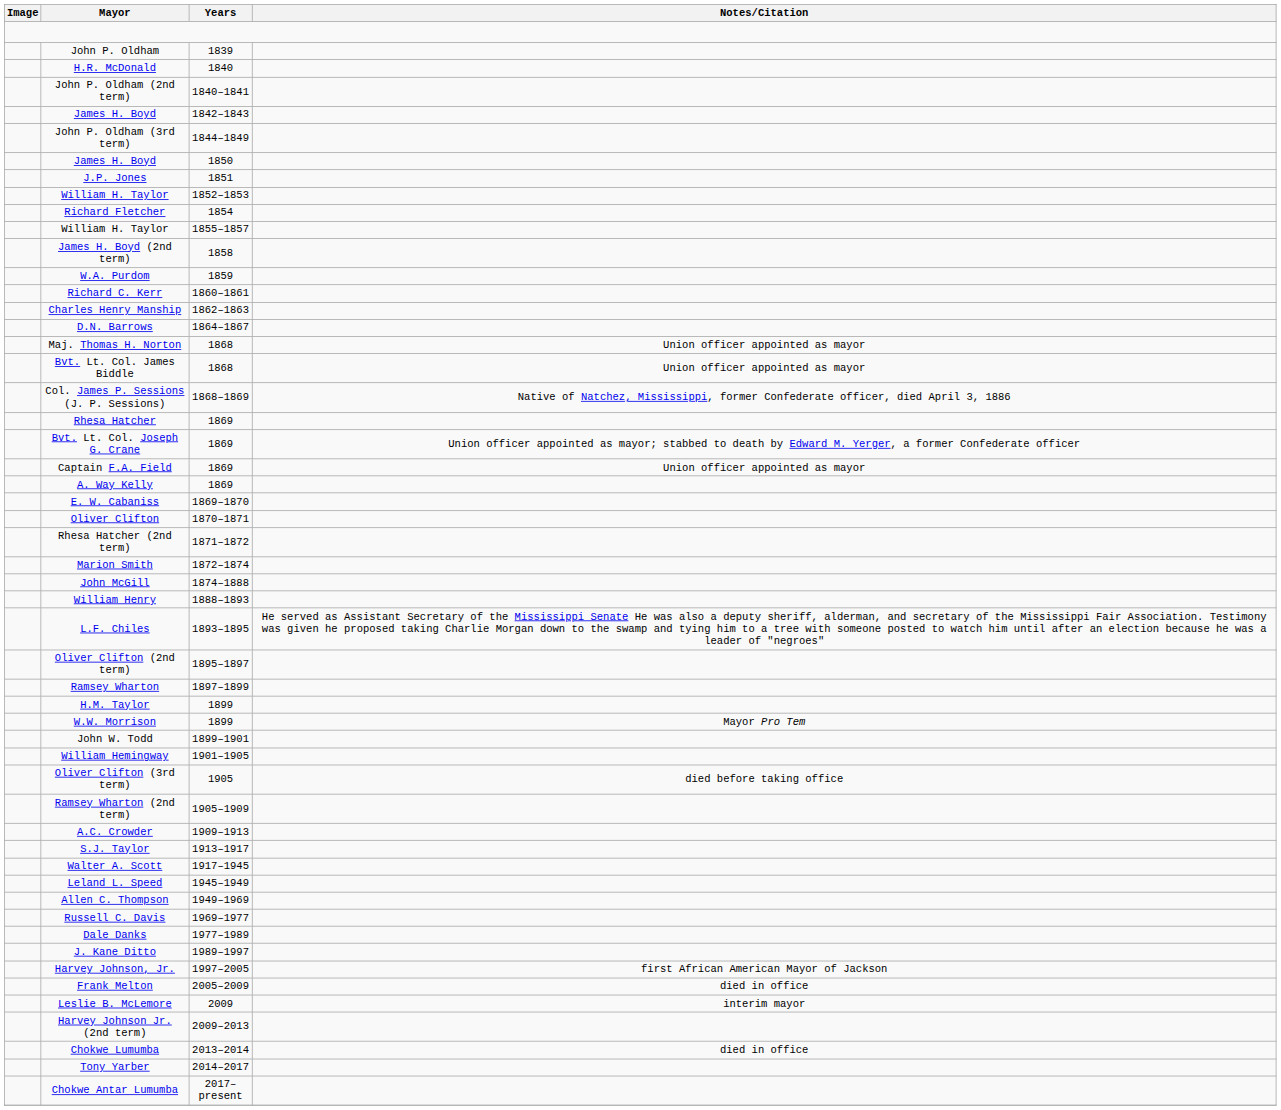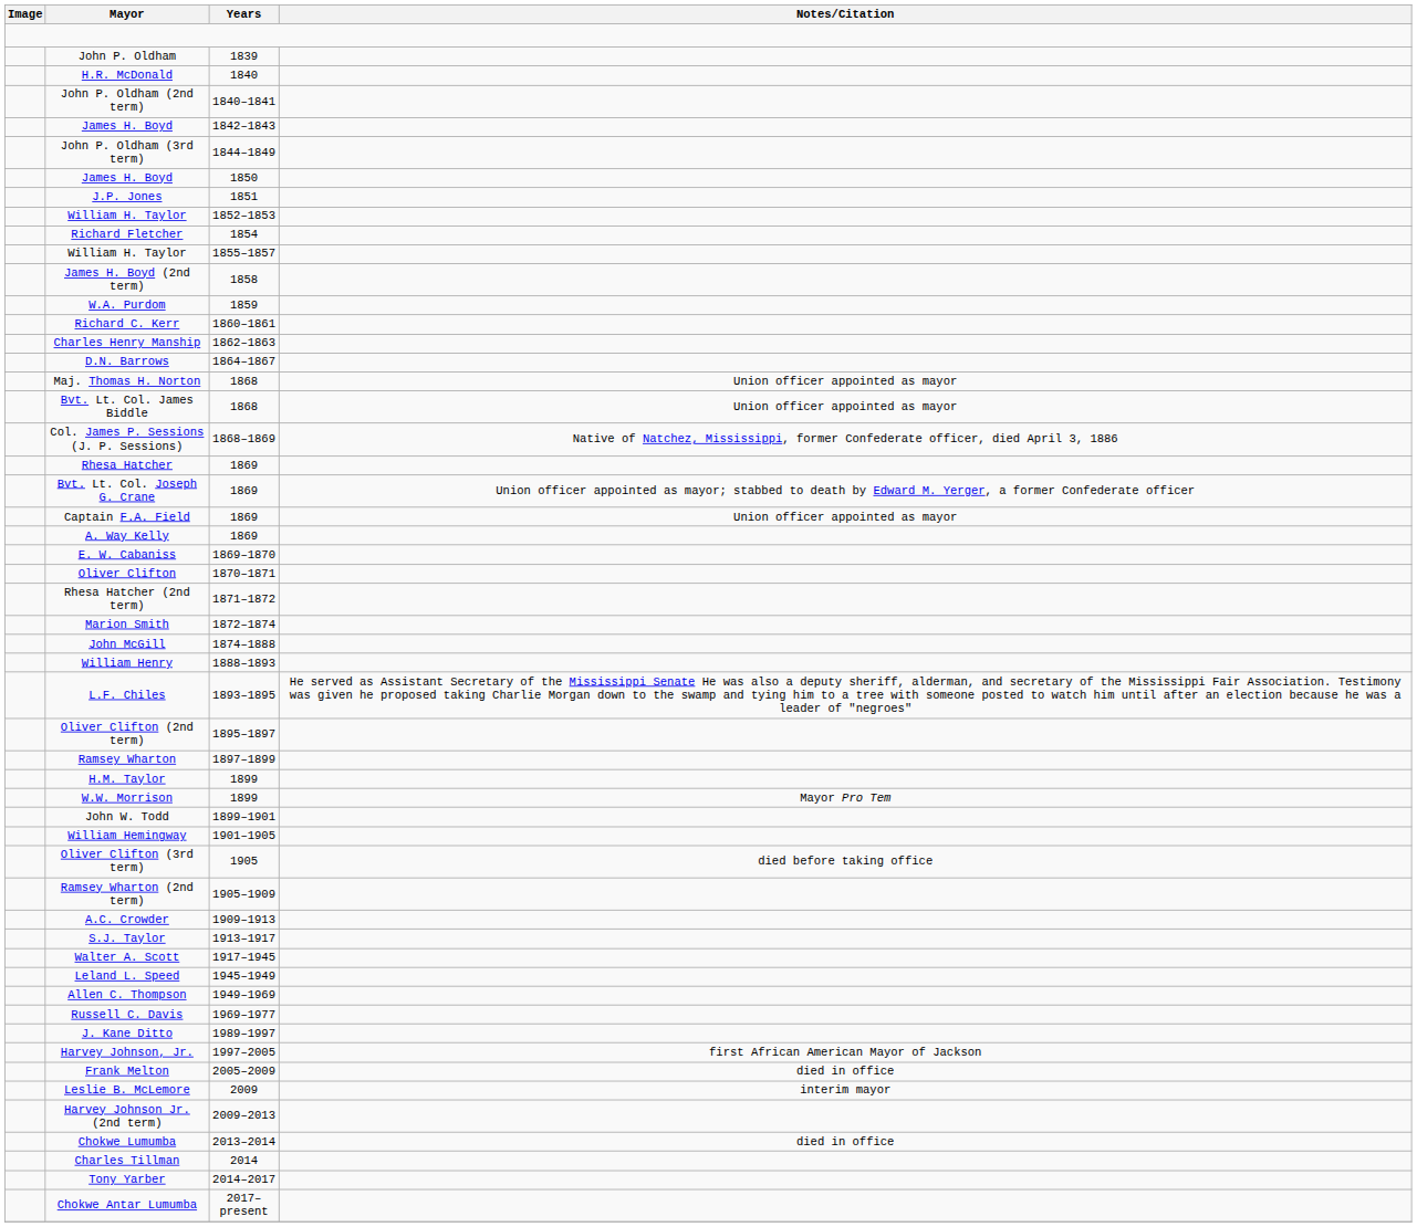- row: Dale Danks | 1977–1989
+ row: Charles Tillman | 2014
